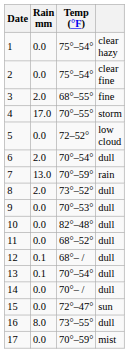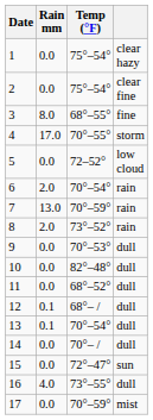3 | Rain mm: 2.0 -> 8.0
6 | column 4: dull -> rain
8 | column 4: dull -> rain
16 | Rain mm: 8.0 -> 4.0
